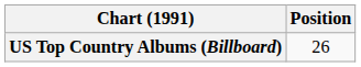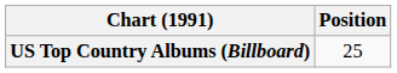US Top Country Albums (Billboard) | Position: 26 -> 25
